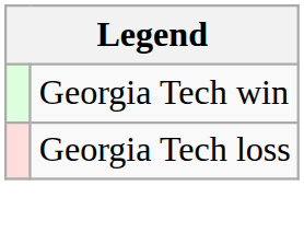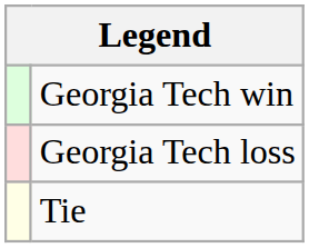+ row: Tie
